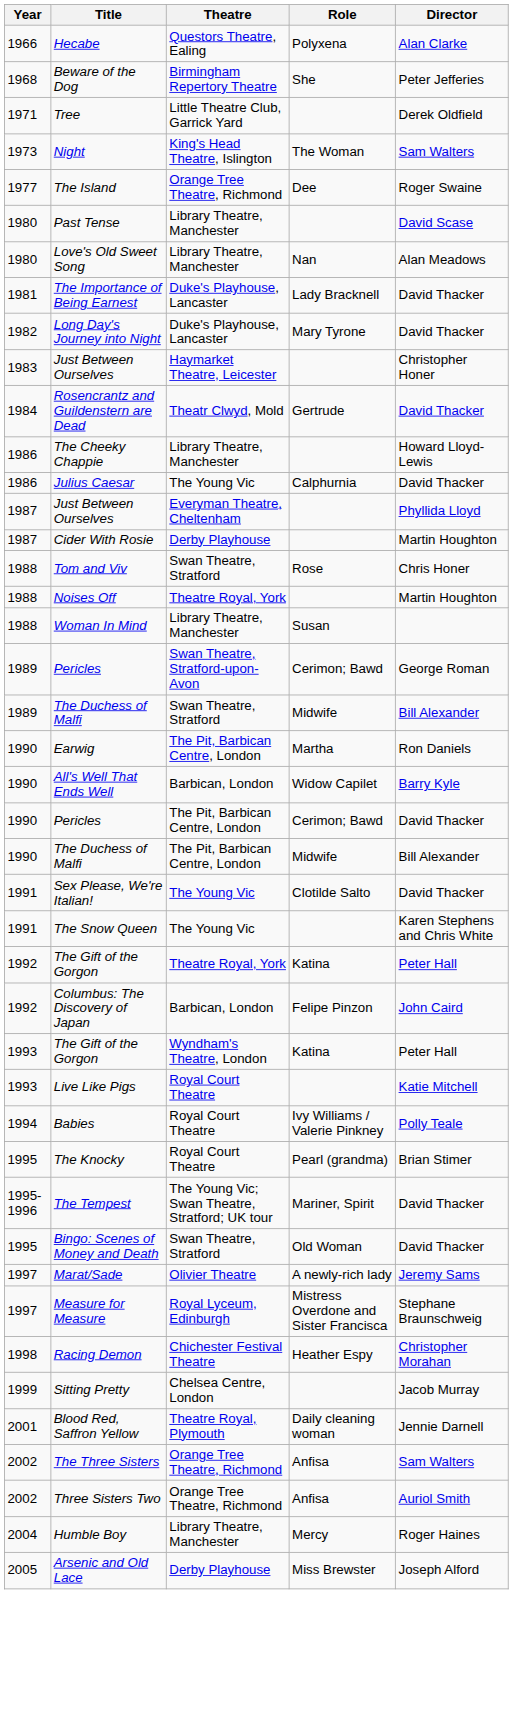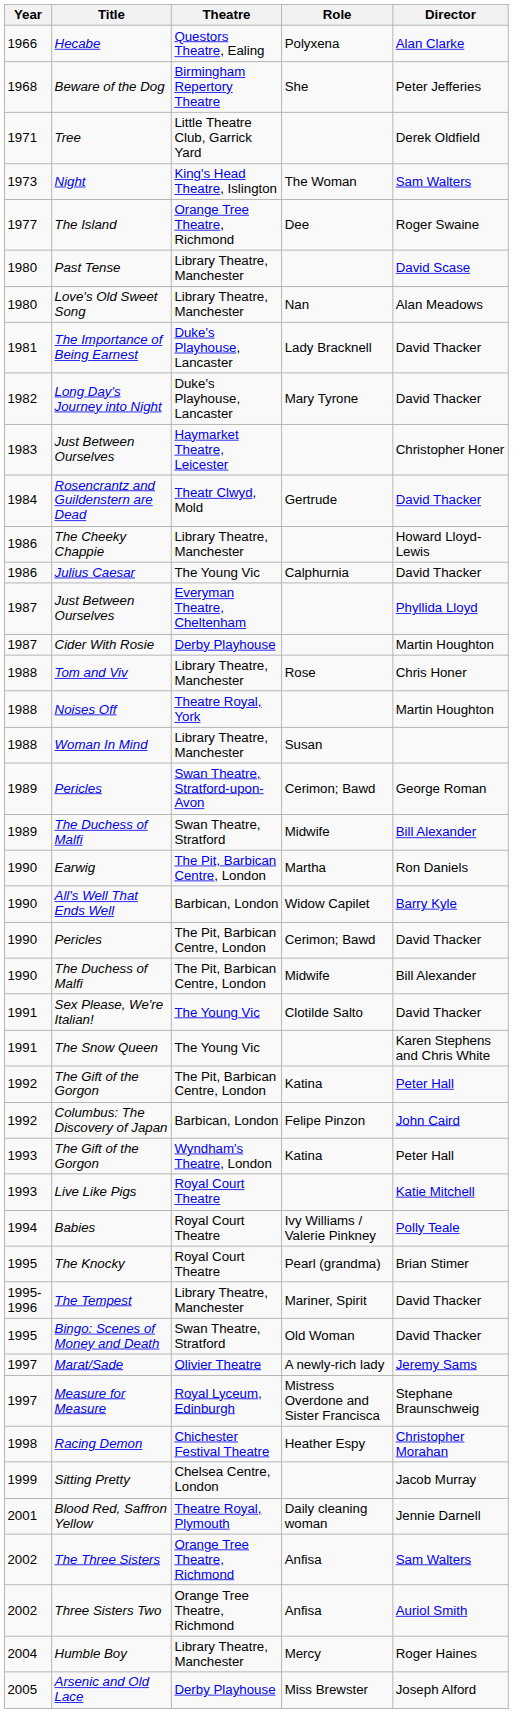Tom and Viv | Theatre: Swan Theatre, Stratford -> Library Theatre, Manchester
1992 / The Gift of the Gorgon | Theatre: Theatre Royal, York -> The Pit, Barbican Centre, London
The Tempest | Theatre: The Young Vic; Swan Theatre, Stratford; UK tour -> Library Theatre, Manchester
